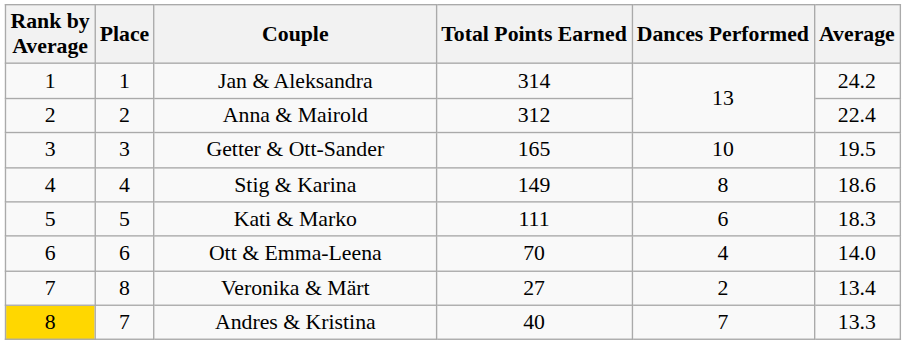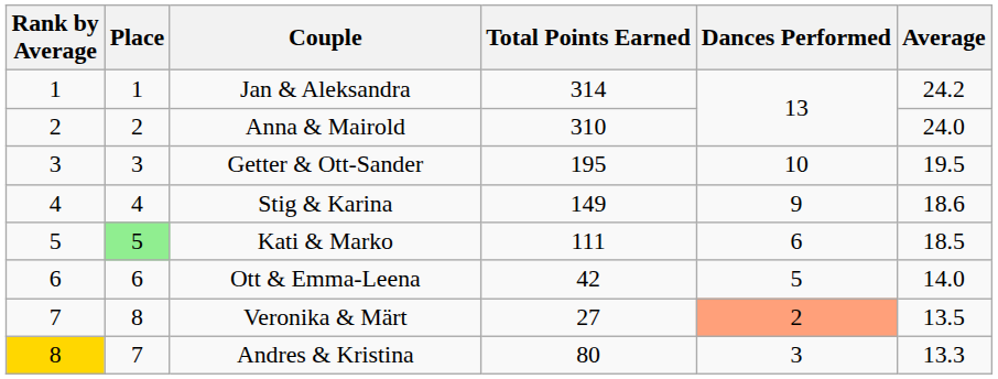Anna & Mairold | Total Points Earned: 312 -> 310
Anna & Mairold | Average: 22.4 -> 24.0
Getter & Ott-Sander | Total Points Earned: 165 -> 195
Stig & Karina | Dances Performed: 8 -> 9
Kati & Marko | Place: no background -> lightgreen background
Kati & Marko | Average: 18.3 -> 18.5
Ott & Emma-Leena | Total Points Earned: 70 -> 42
Ott & Emma-Leena | Dances Performed: 4 -> 5
Veronika & Märt | Dances Performed: no background -> lightsalmon background
Veronika & Märt | Average: 13.4 -> 13.5
Andres & Kristina | Total Points Earned: 40 -> 80
Andres & Kristina | Dances Performed: 7 -> 3
